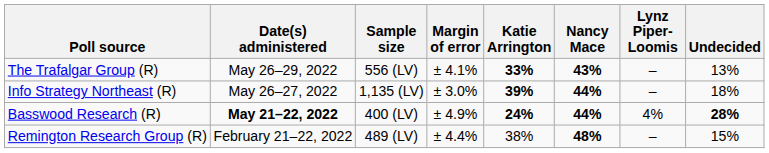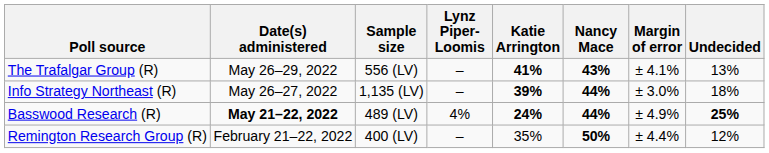columns swapped: Margin of error <-> Lynz Piper-Loomis
The Trafalgar Group (R) | Katie Arrington: 33% -> 41%
Basswood Research (R) | Sample size: 400 (LV) -> 489 (LV)
Basswood Research (R) | Undecided: 28% -> 25%
Remington Research Group (R) | Sample size: 489 (LV) -> 400 (LV)
Remington Research Group (R) | Katie Arrington: 38% -> 35%
Remington Research Group (R) | Nancy Mace: 48% -> 50%
Remington Research Group (R) | Undecided: 15% -> 12%
